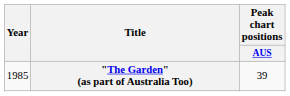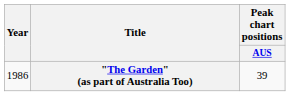"The Garden" (as part of Australia Too) | Year: 1985 -> 1986
